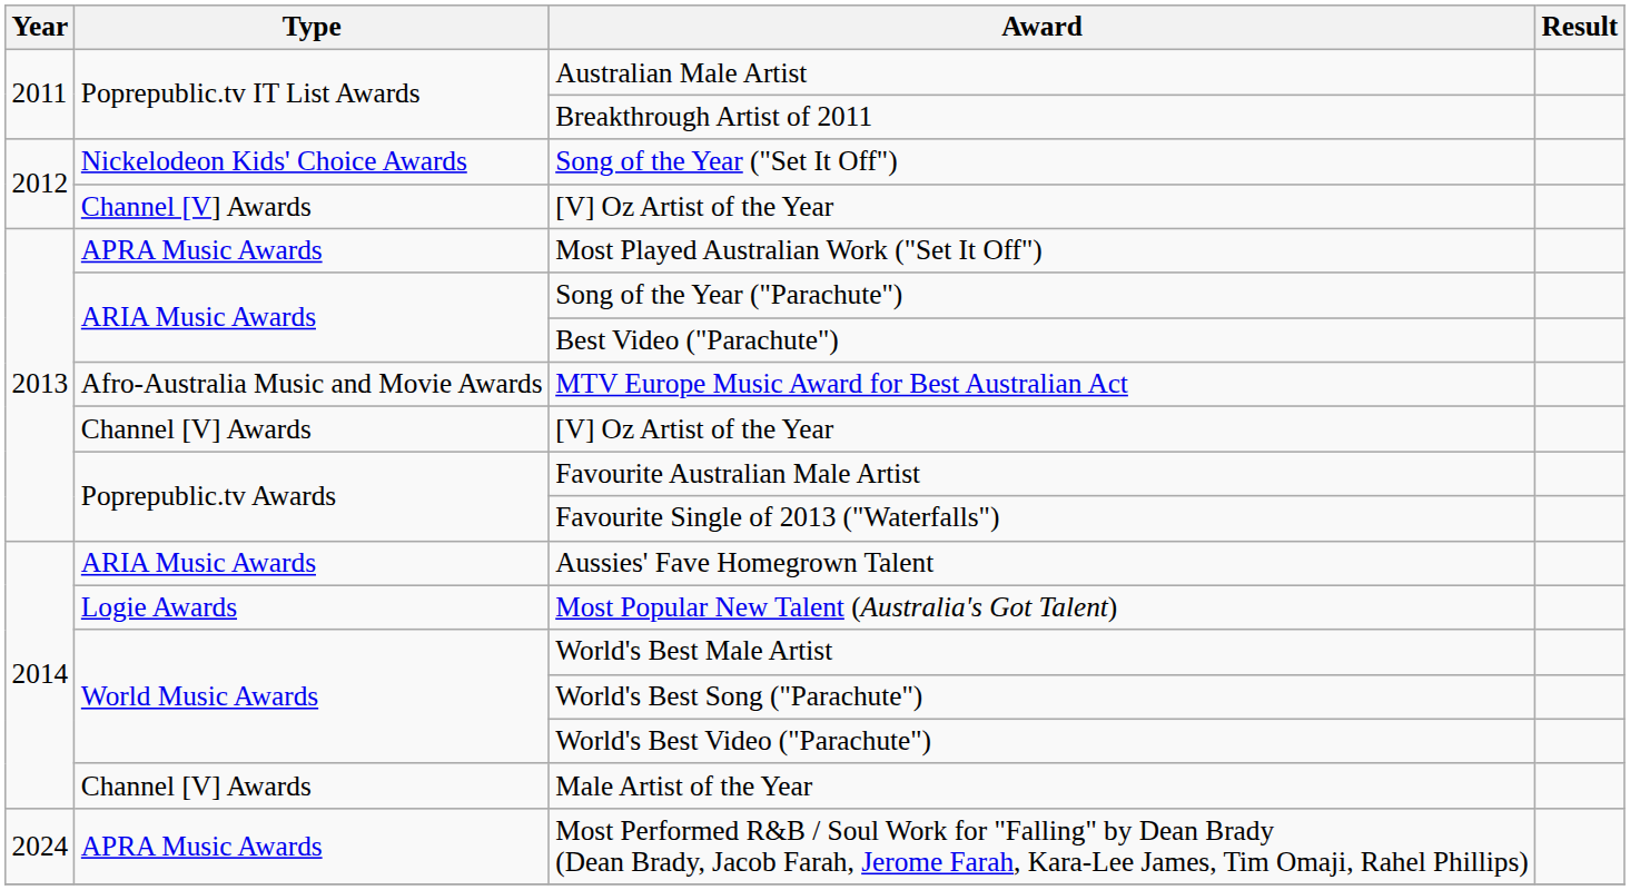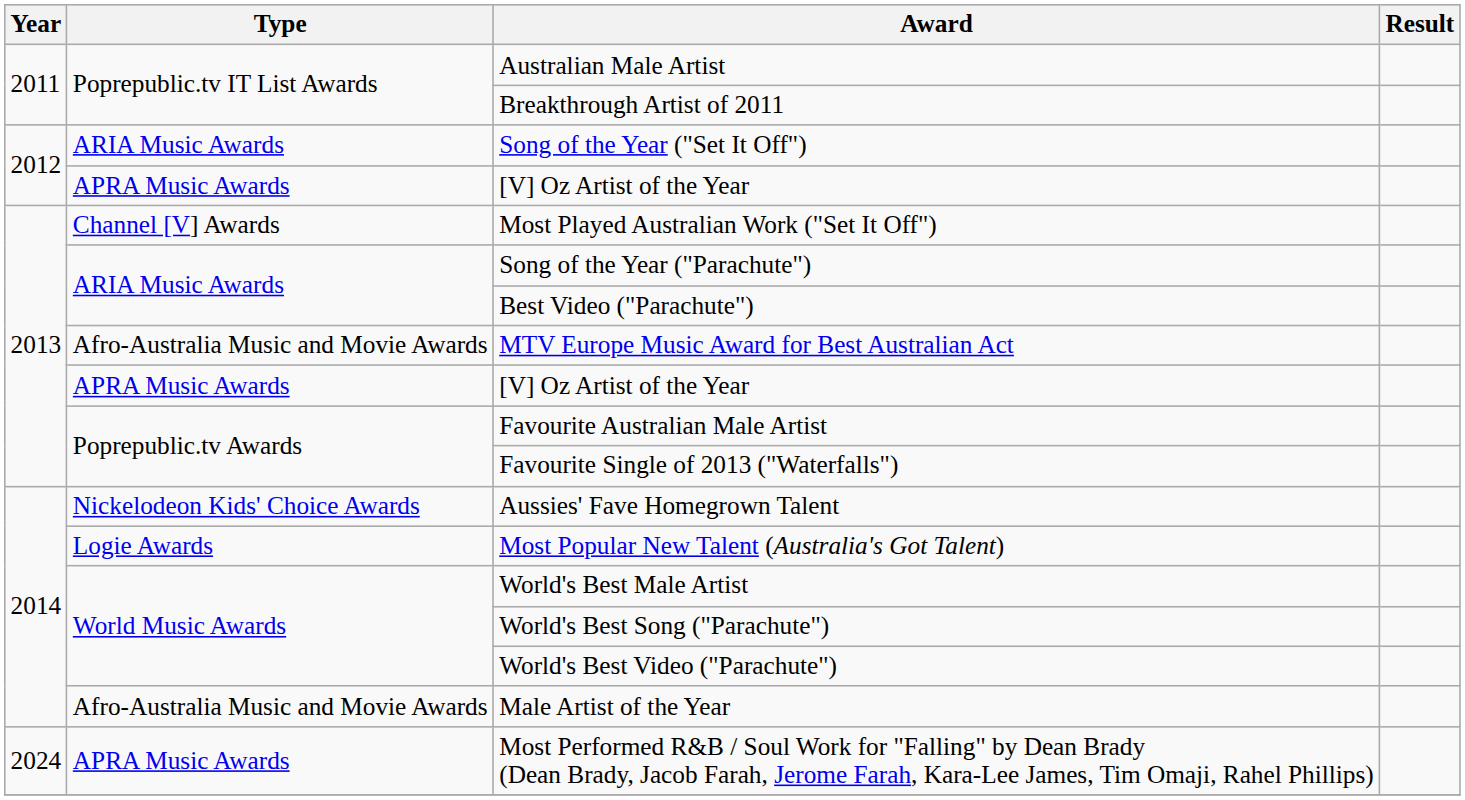Song of the Year ("Set It Off") | Type: Nickelodeon Kids' Choice Awards -> ARIA Music Awards
2012 / [V] Oz Artist of the Year | Type: Channel [V] Awards -> APRA Music Awards
Most Played Australian Work ("Set It Off") | Type: APRA Music Awards -> Channel [V] Awards
2013 / [V] Oz Artist of the Year | Type: Channel [V] Awards -> APRA Music Awards
Aussies' Fave Homegrown Talent | Type: ARIA Music Awards -> Nickelodeon Kids' Choice Awards
Male Artist of the Year | Type: Channel [V] Awards -> Afro-Australia Music and Movie Awards
